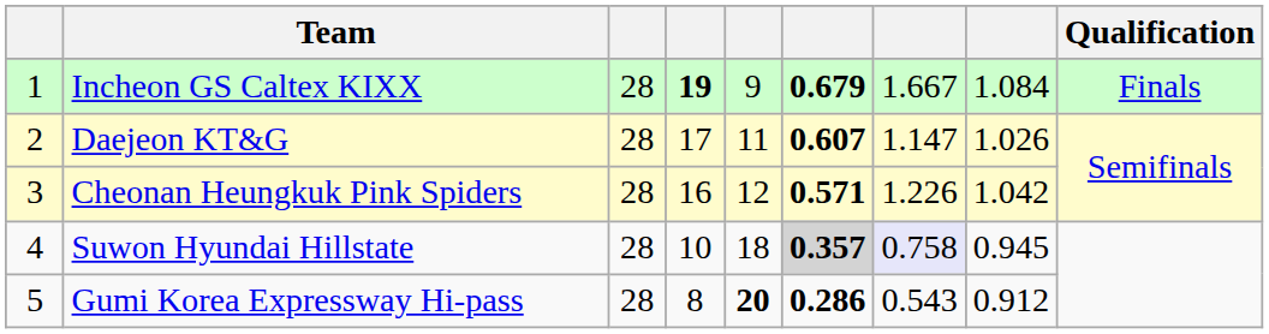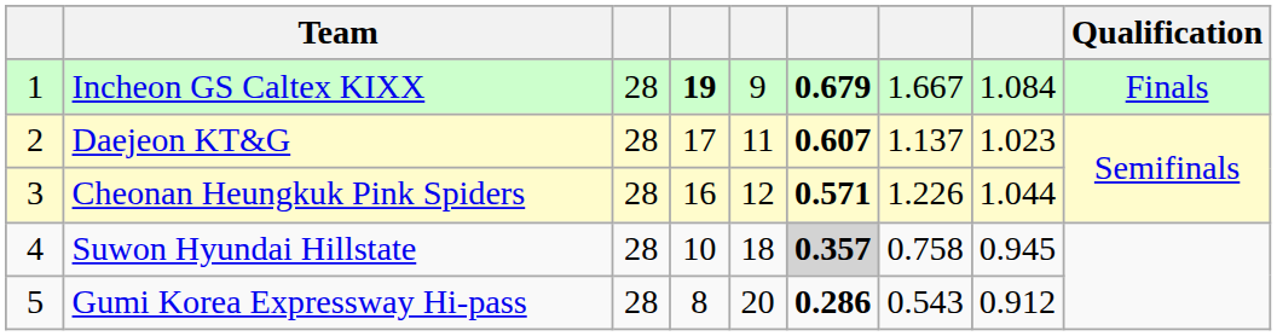Daejeon KT&G | column 7: 1.147 -> 1.137
Daejeon KT&G | column 8: 1.026 -> 1.023
Cheonan Heungkuk Pink Spiders | column 8: 1.042 -> 1.044
Suwon Hyundai Hillstate | column 7: lavender background -> no background
Gumi Korea Expressway Hi-pass | column 5: bold -> normal
